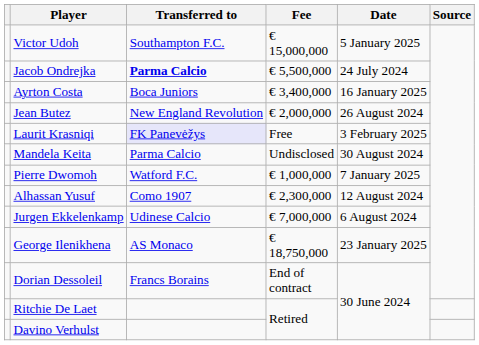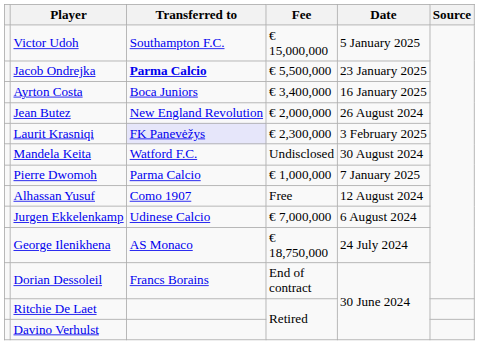Jacob Ondrejka | Date: 24 July 2024 -> 23 January 2025
Laurit Krasniqi | Fee: Free -> € 2,300,000
Mandela Keita | Transferred to: Parma Calcio -> Watford F.C.
Pierre Dwomoh | Transferred to: Watford F.C. -> Parma Calcio
Alhassan Yusuf | Fee: € 2,300,000 -> Free
George Ilenikhena | Date: 23 January 2025 -> 24 July 2024
